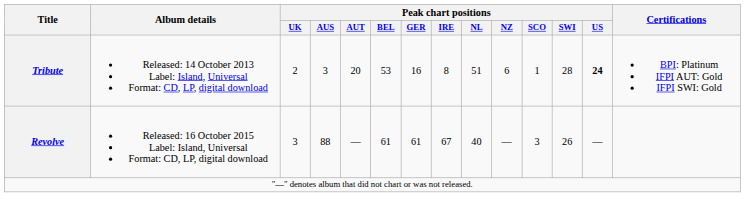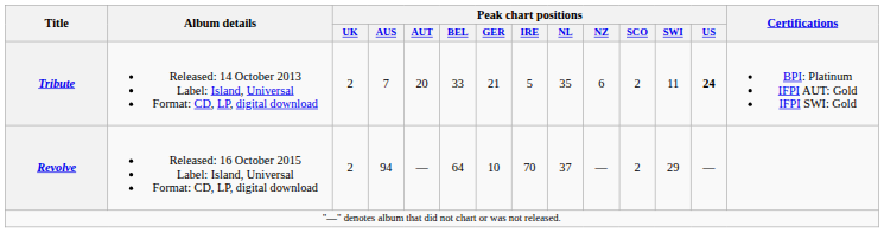Tribute | Peak chart positions / AUS: 3 -> 7
Tribute | Peak chart positions / BEL: 53 -> 33
Tribute | Peak chart positions / GER: 16 -> 21
Tribute | Peak chart positions / IRE: 8 -> 5
Tribute | Peak chart positions / NL: 51 -> 35
Tribute | Peak chart positions / SCO: 1 -> 2
Tribute | Peak chart positions / SWI: 28 -> 11
Revolve | Peak chart positions / UK: 3 -> 2
Revolve | Peak chart positions / AUS: 88 -> 94
Revolve | Peak chart positions / BEL: 61 -> 64
Revolve | Peak chart positions / GER: 61 -> 10
Revolve | Peak chart positions / IRE: 67 -> 70
Revolve | Peak chart positions / NL: 40 -> 37
Revolve | Peak chart positions / SCO: 3 -> 2
Revolve | Peak chart positions / SWI: 26 -> 29
